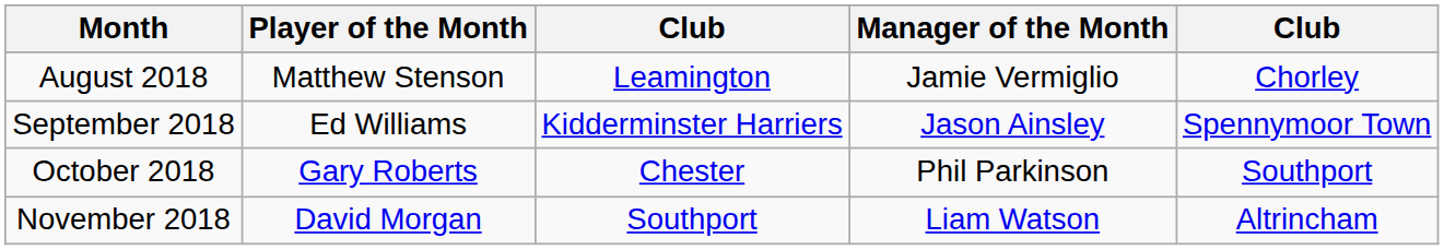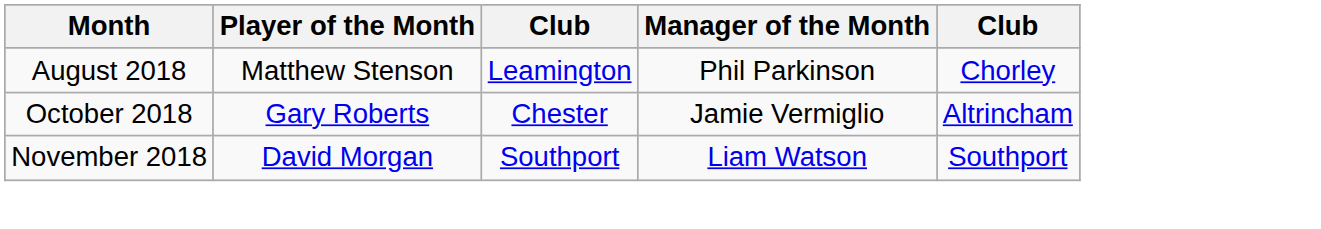August 2018 | Manager of the Month: Jamie Vermiglio -> Phil Parkinson
- row: September 2018 | Ed Williams | Kidderminster Harriers | Jason Ainsley | Spennymoor Town
October 2018 | Manager of the Month: Phil Parkinson -> Jamie Vermiglio
October 2018 | column 5: Southport -> Altrincham
November 2018 | column 5: Altrincham -> Southport
